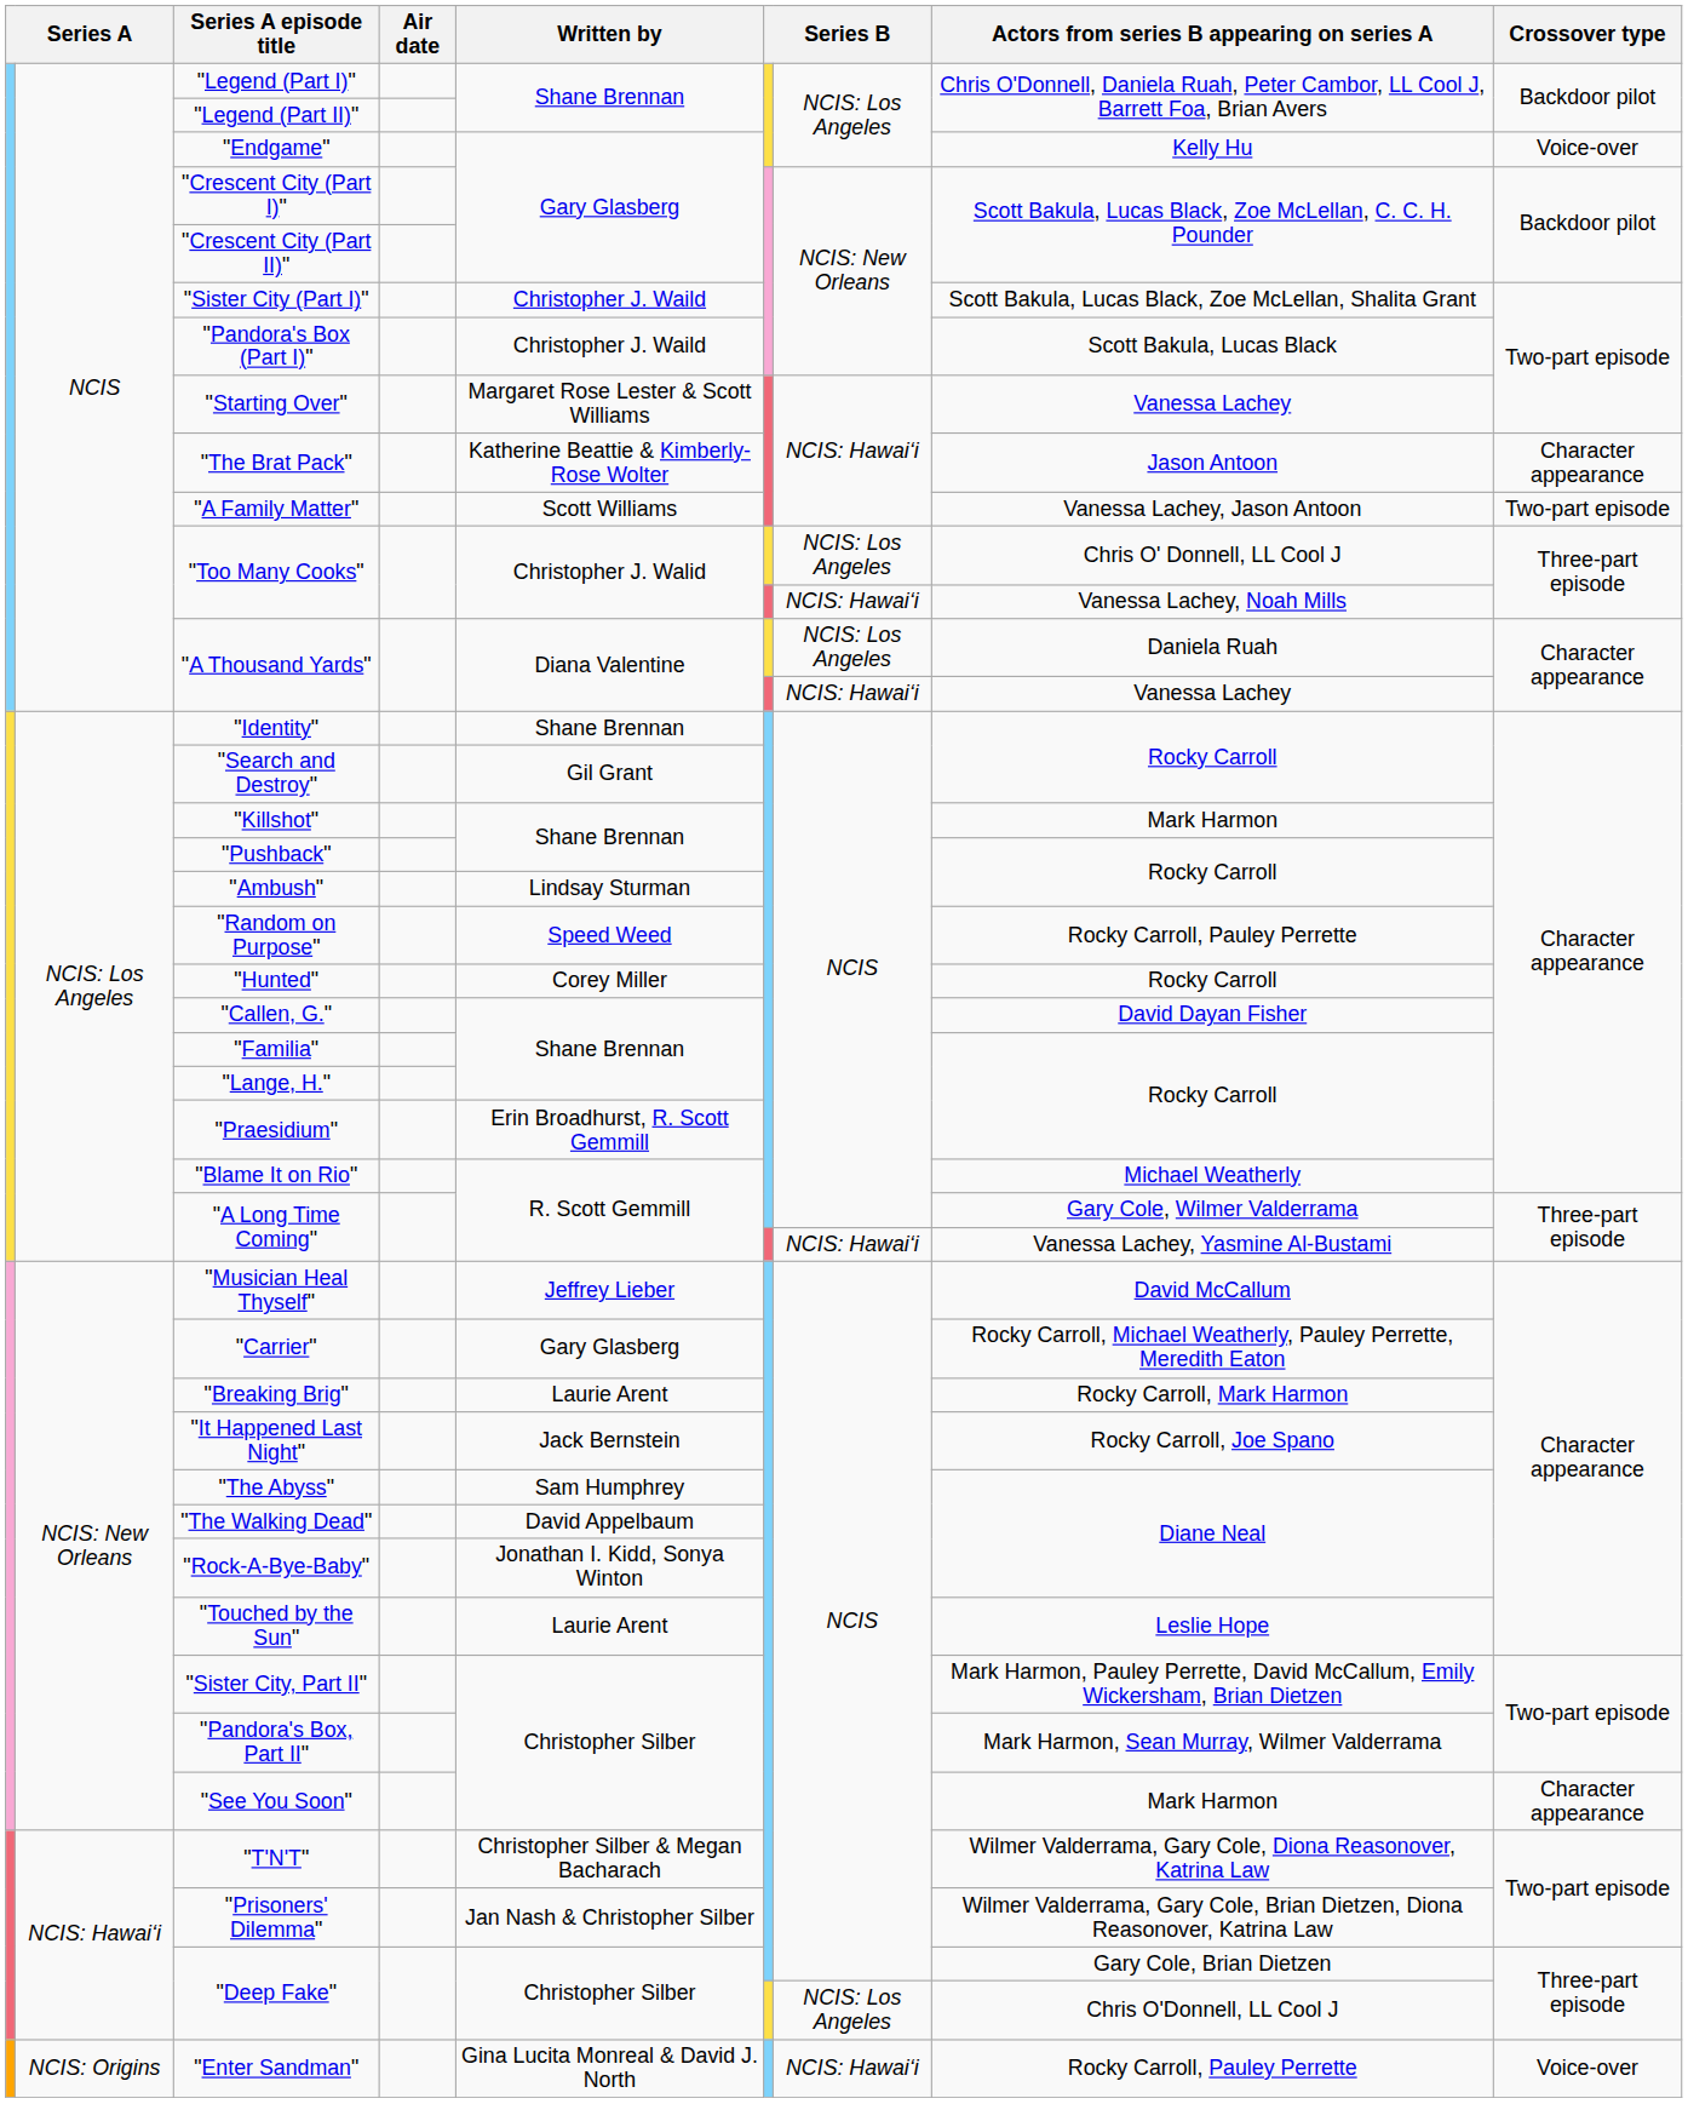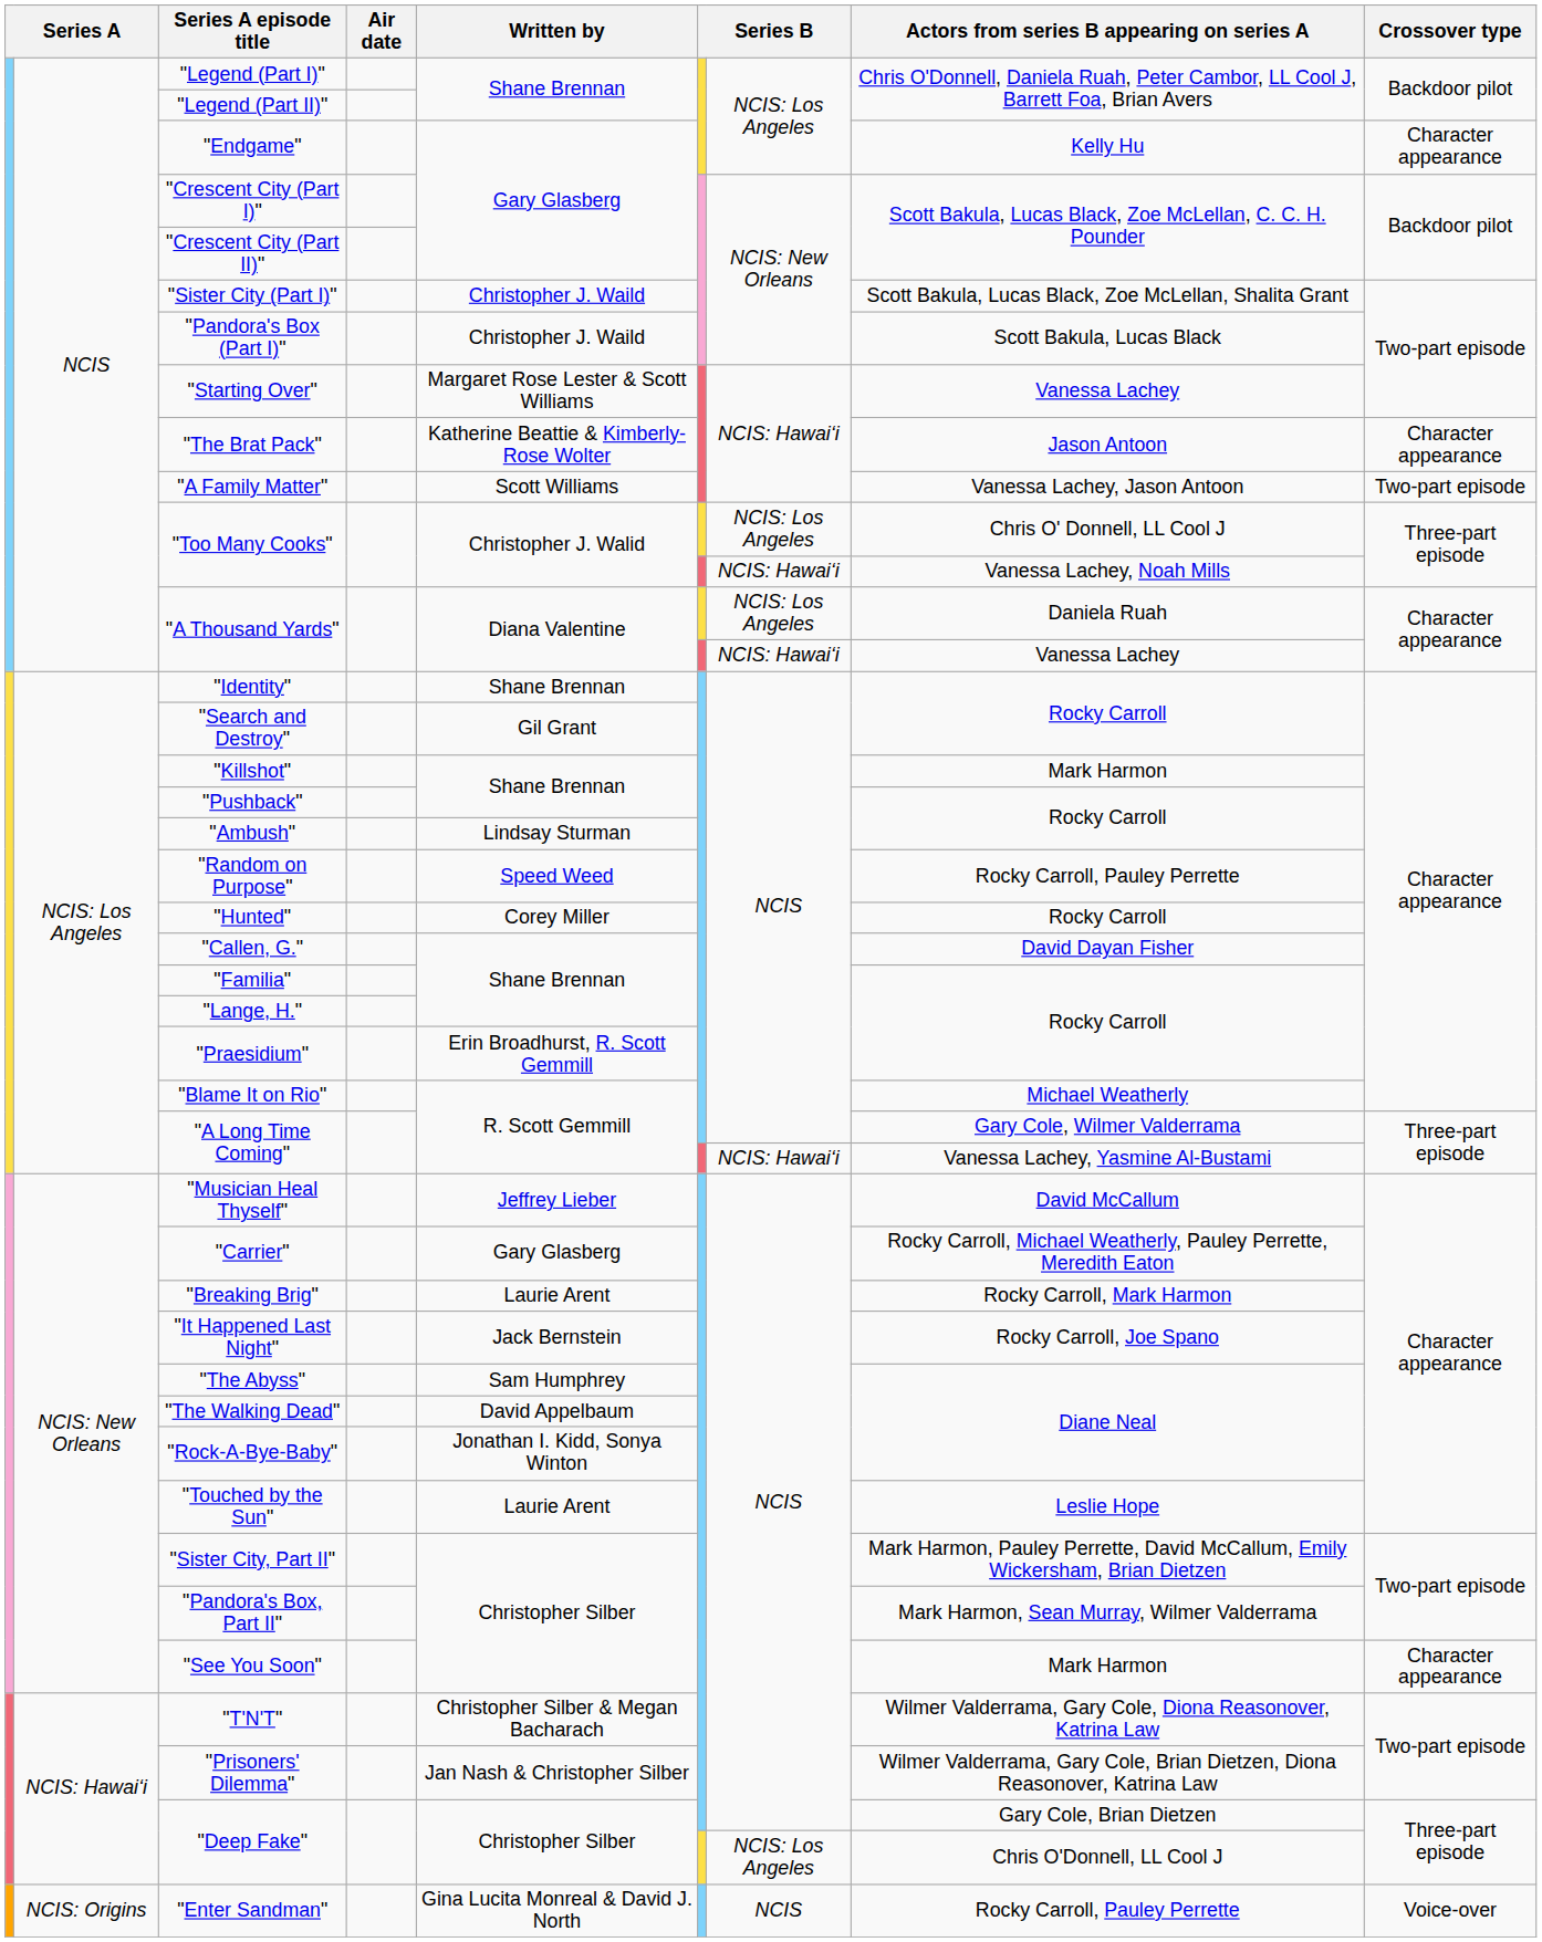"Endgame" | Crossover type: Voice-over -> Character appearance
"Enter Sandman" | column 7: NCIS: Hawaiʻi -> NCIS
